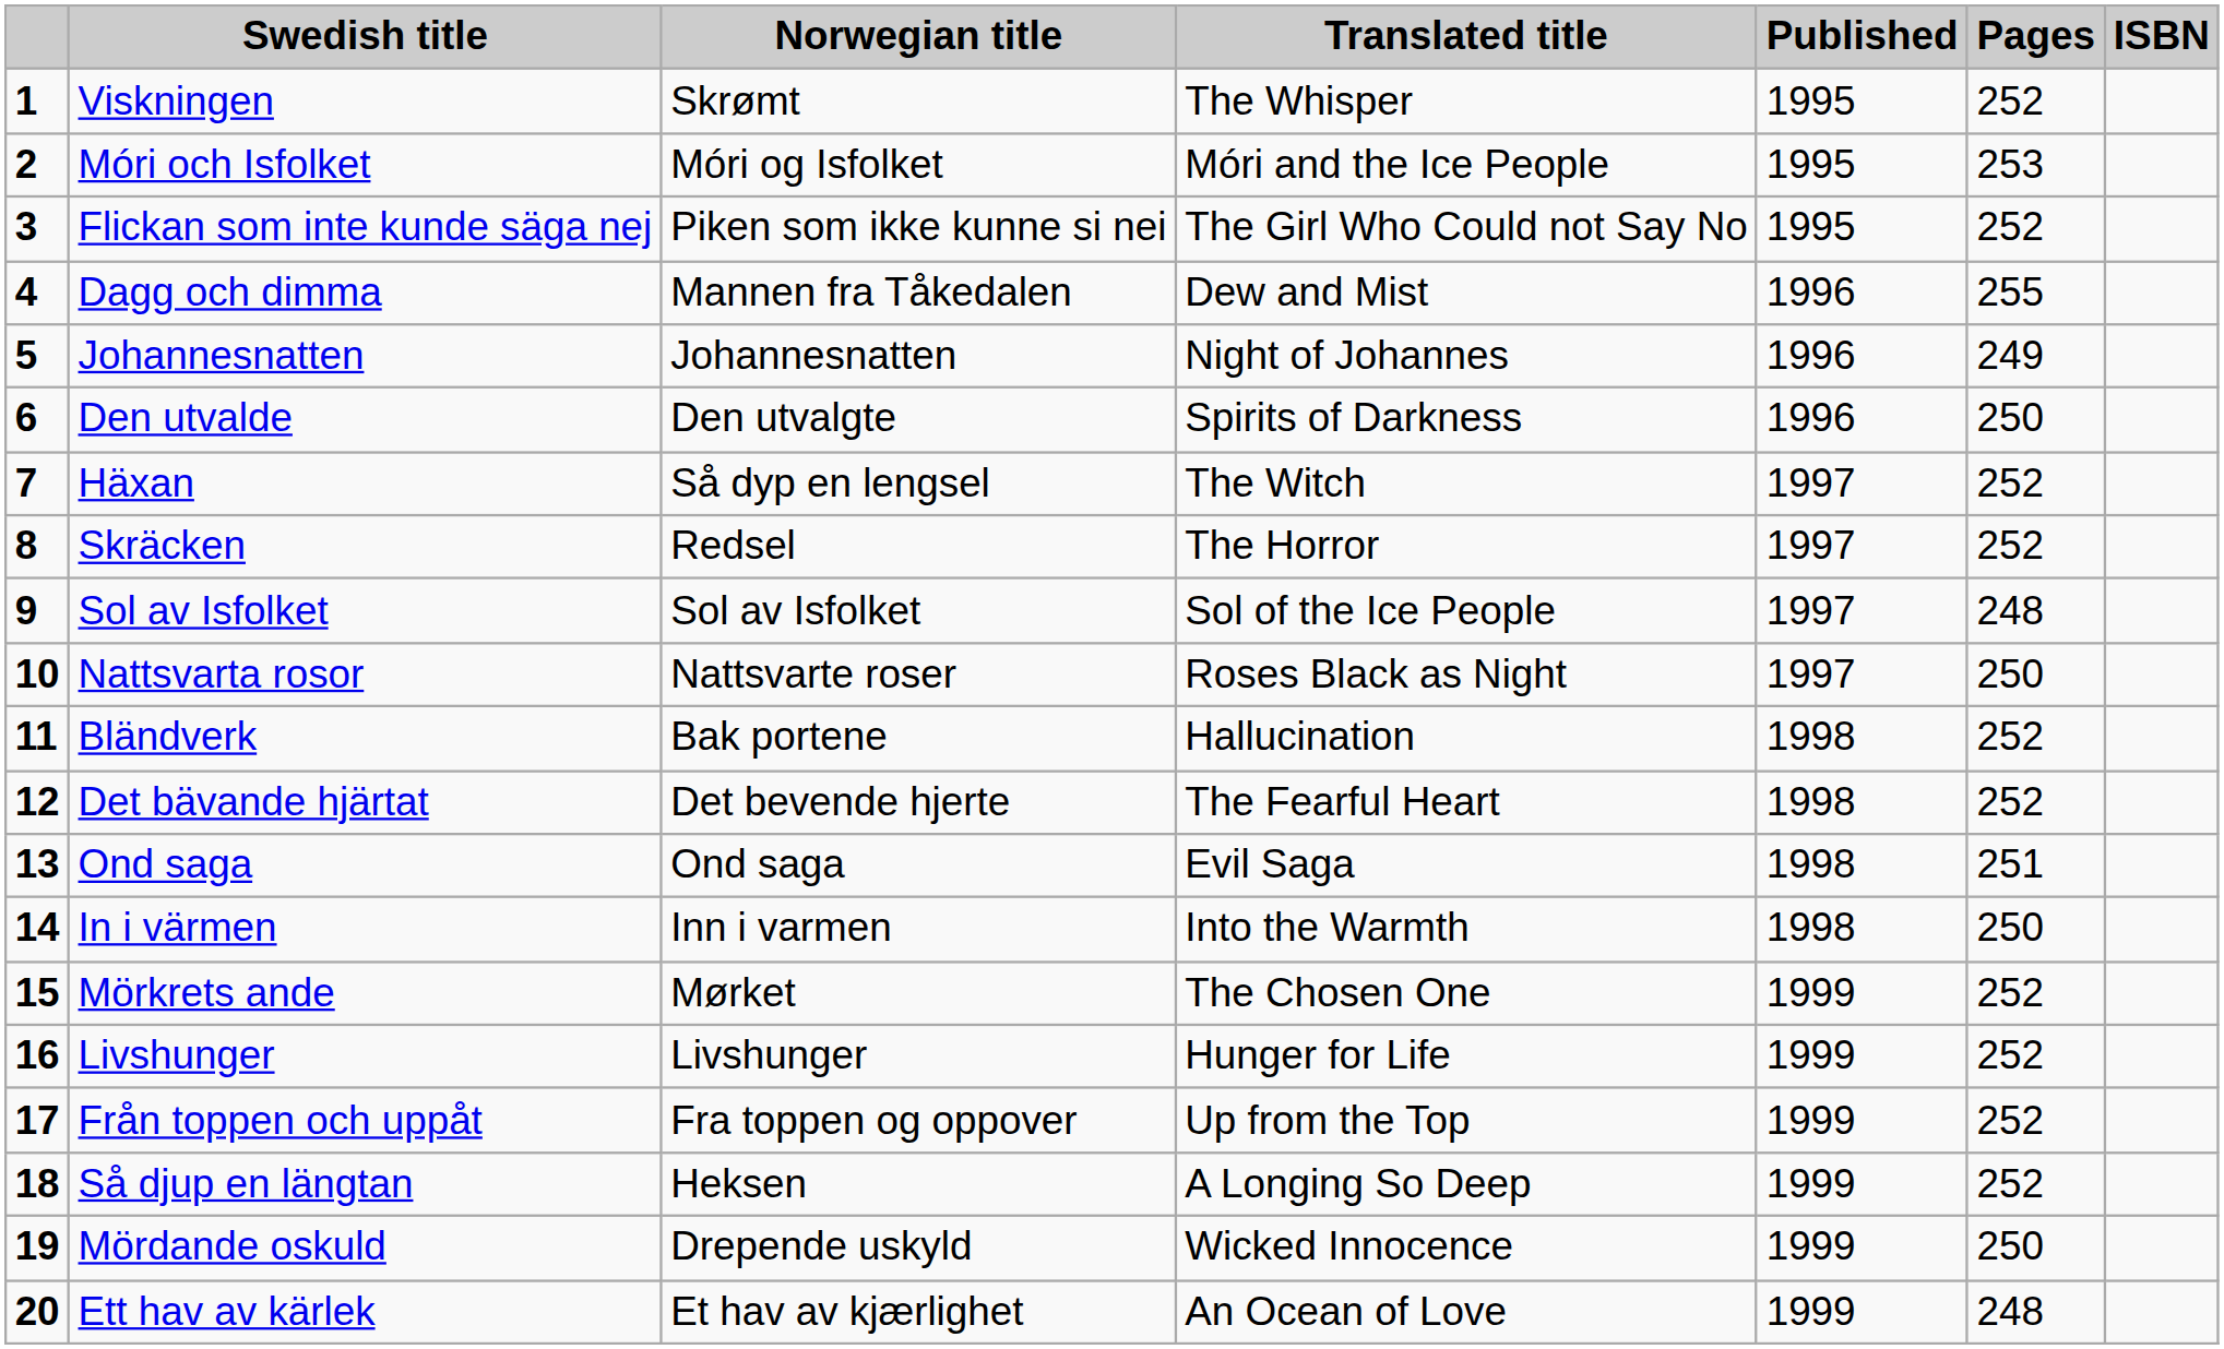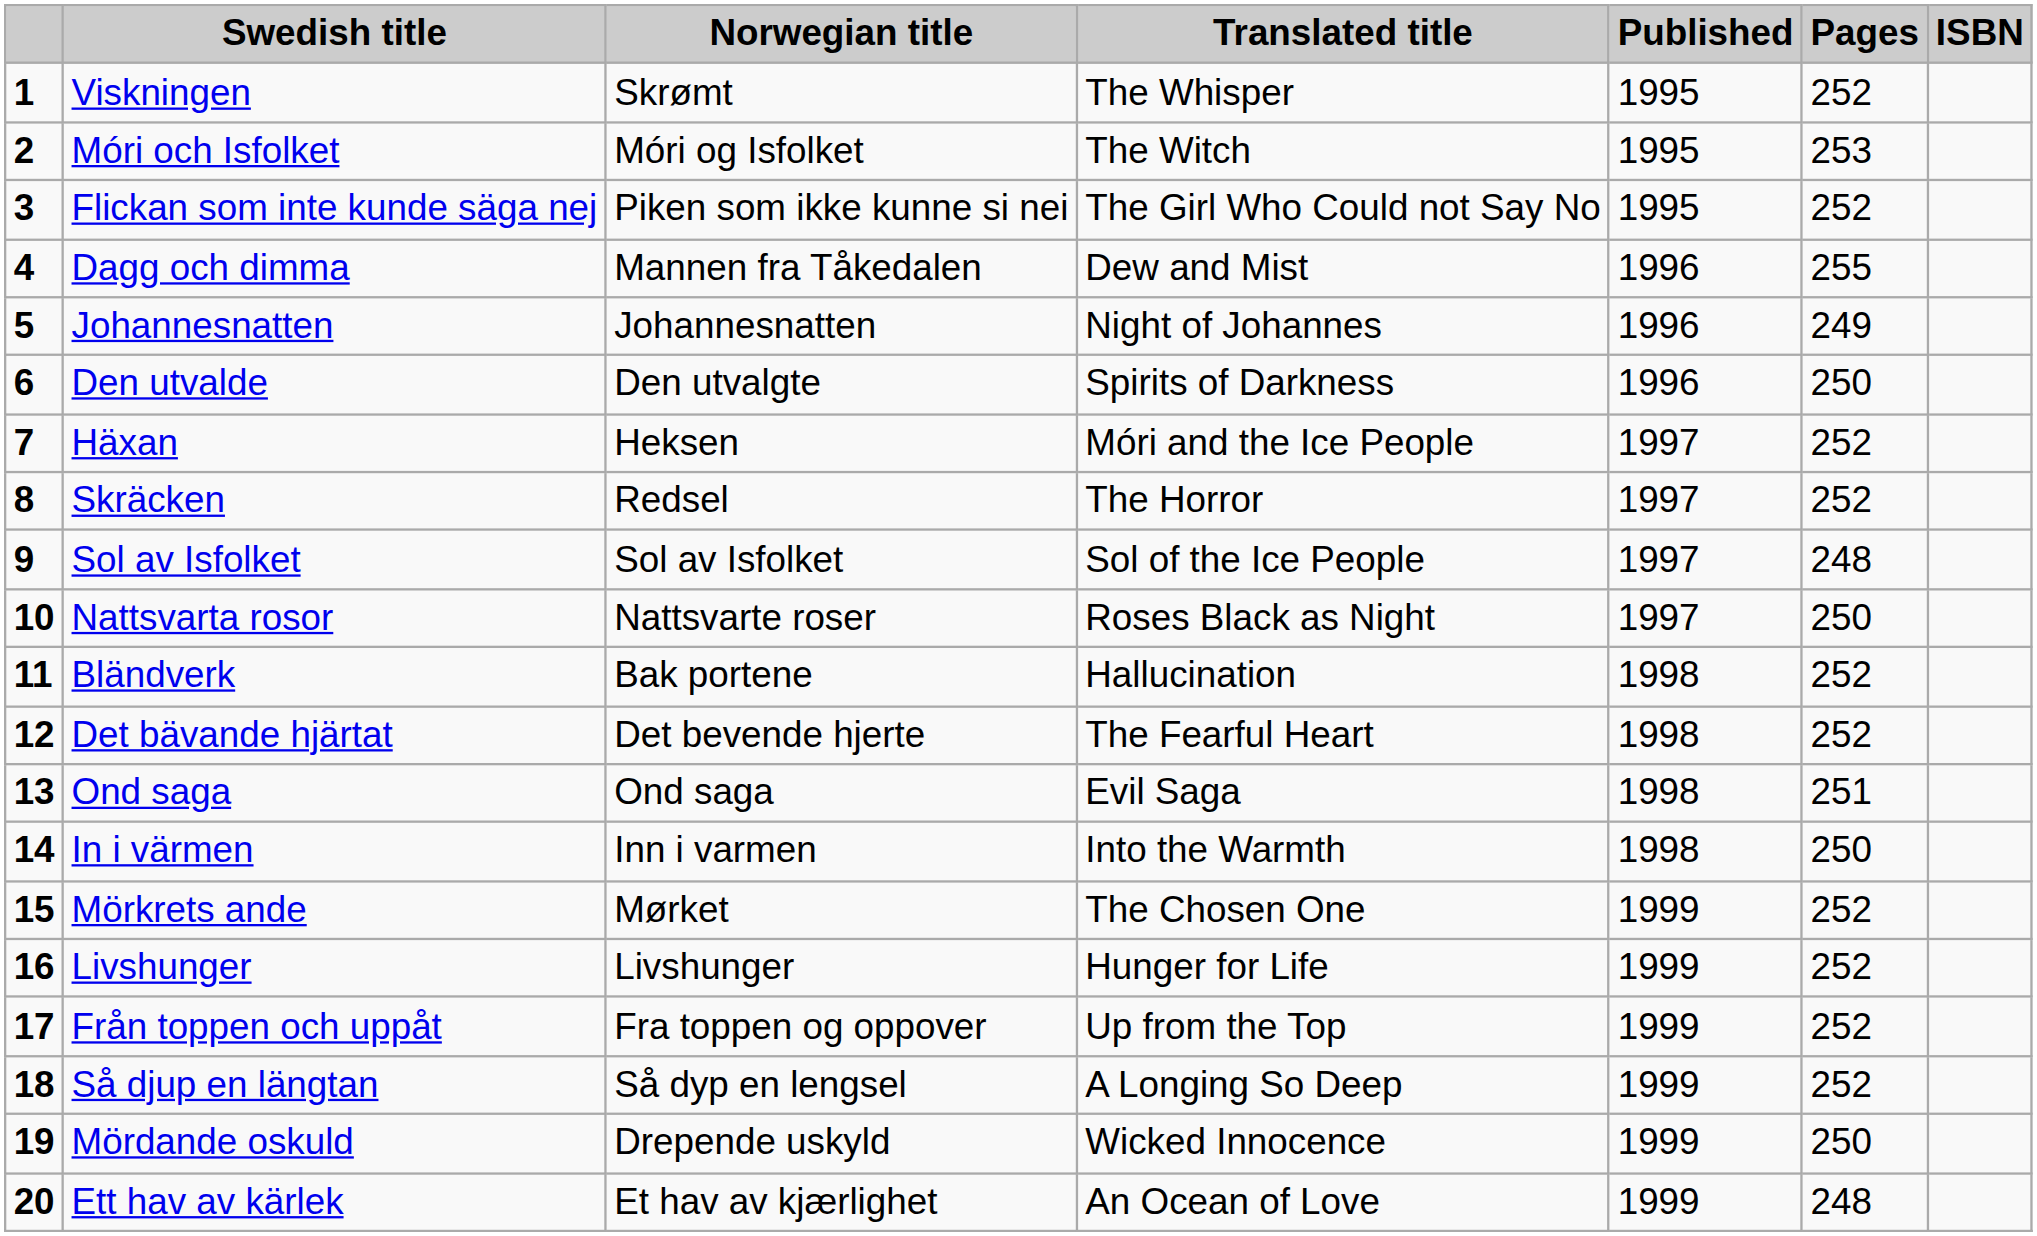Móri och Isfolket | Translated title: Móri and the Ice People -> The Witch
Häxan | Norwegian title: Så dyp en lengsel -> Heksen
Häxan | Translated title: The Witch -> Móri and the Ice People
Så djup en längtan | Norwegian title: Heksen -> Så dyp en lengsel
